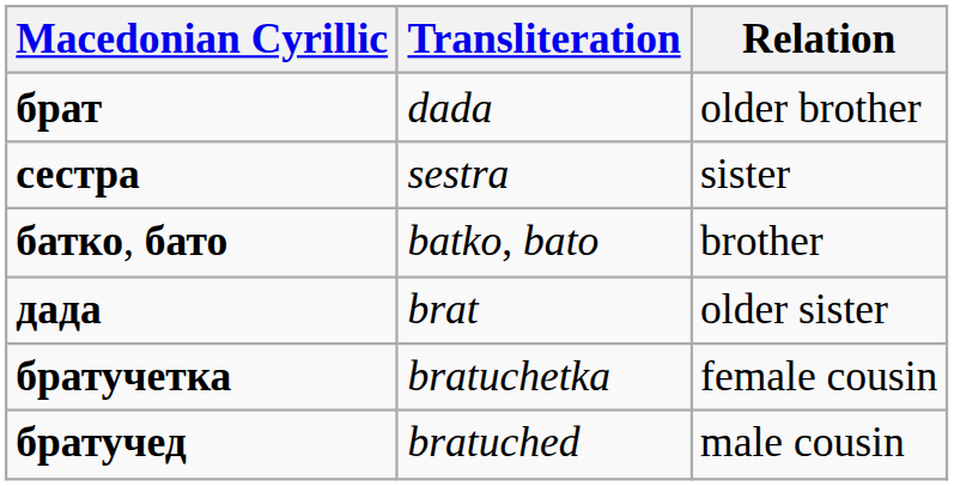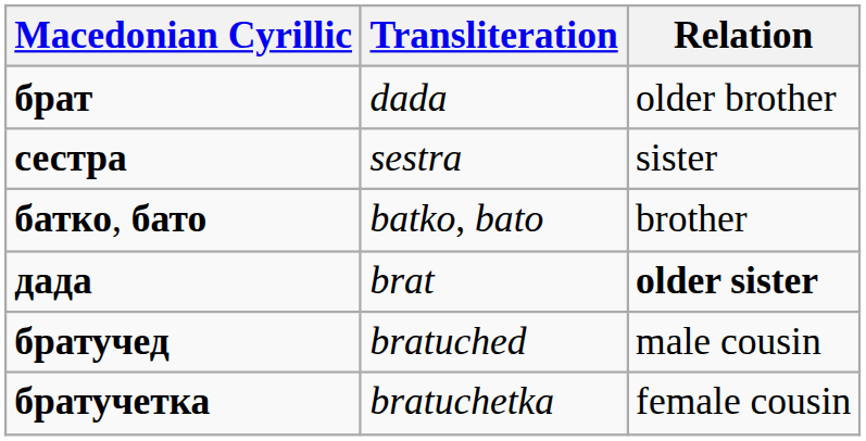дада | Relation: normal -> bold
rows swapped: братучед <-> братучетка
